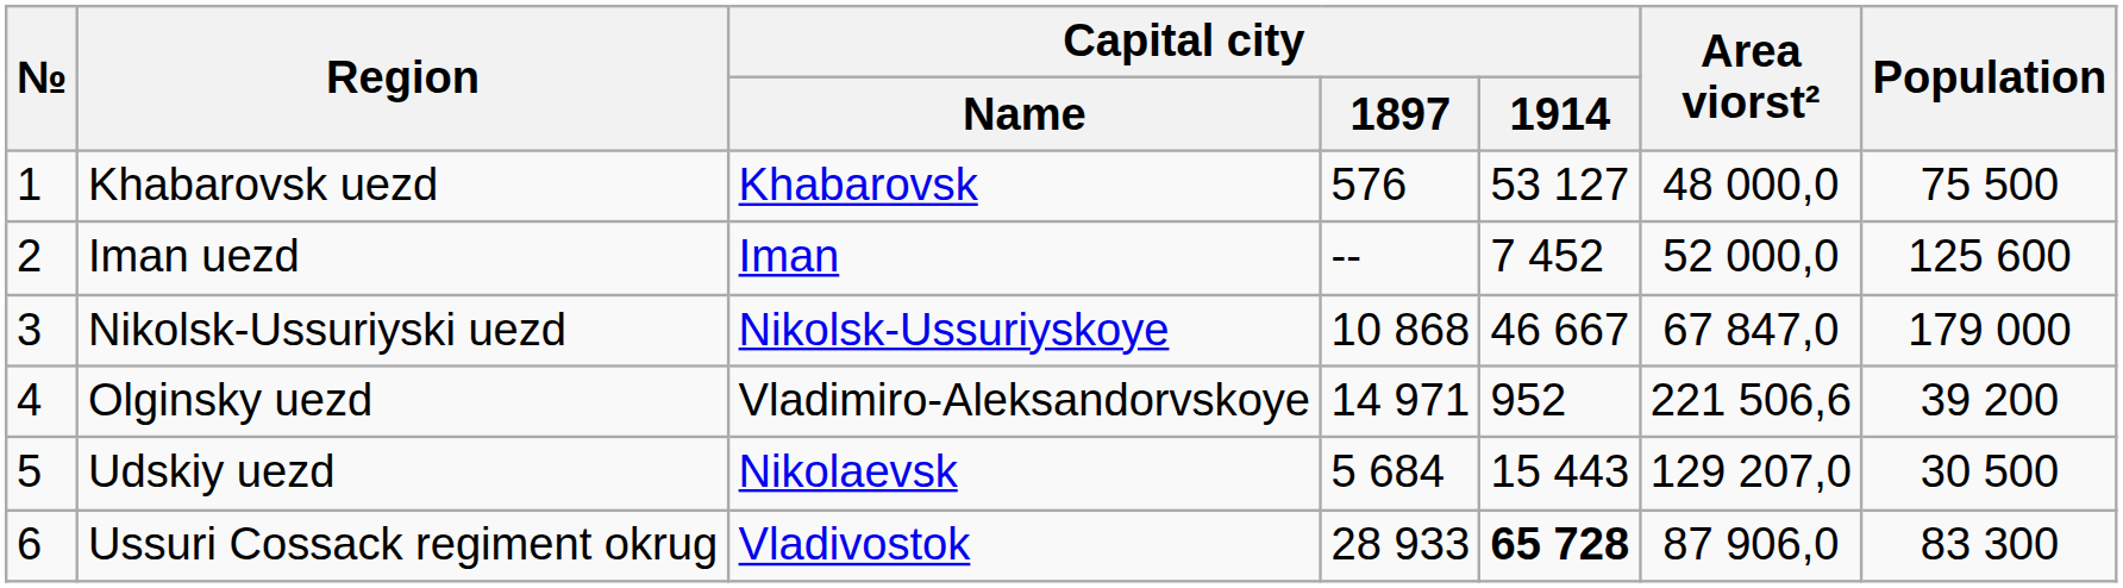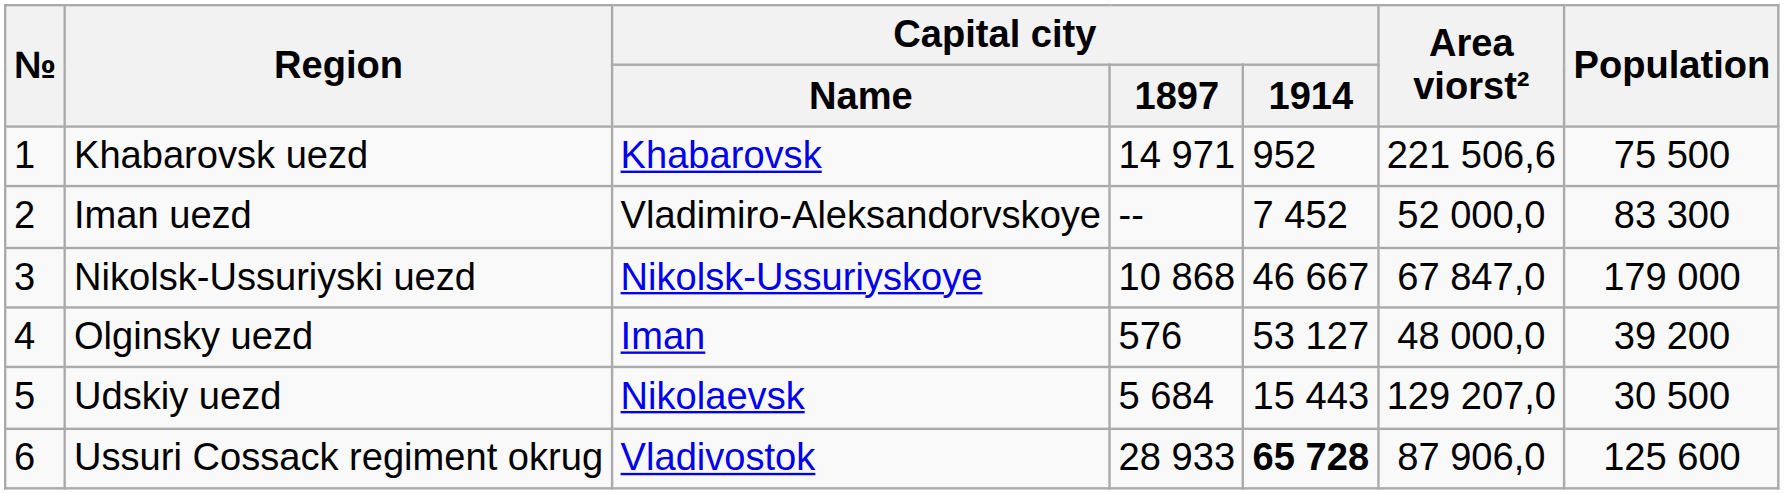Khabarovsk uezd | Capital city / 1897: 576 -> 14 971
Khabarovsk uezd | Capital city / 1914: 53 127 -> 952
Khabarovsk uezd | Area viorst²: 48 000,0 -> 221 506,6
Iman uezd | Capital city / Name: Iman -> Vladimiro-Aleksandorvskoye
Iman uezd | Population: 125 600 -> 83 300
Olginsky uezd | Capital city / Name: Vladimiro-Aleksandorvskoye -> Iman
Olginsky uezd | Capital city / 1897: 14 971 -> 576
Olginsky uezd | Capital city / 1914: 952 -> 53 127
Olginsky uezd | Area viorst²: 221 506,6 -> 48 000,0
Ussuri Cossack regiment okrug | Population: 83 300 -> 125 600
